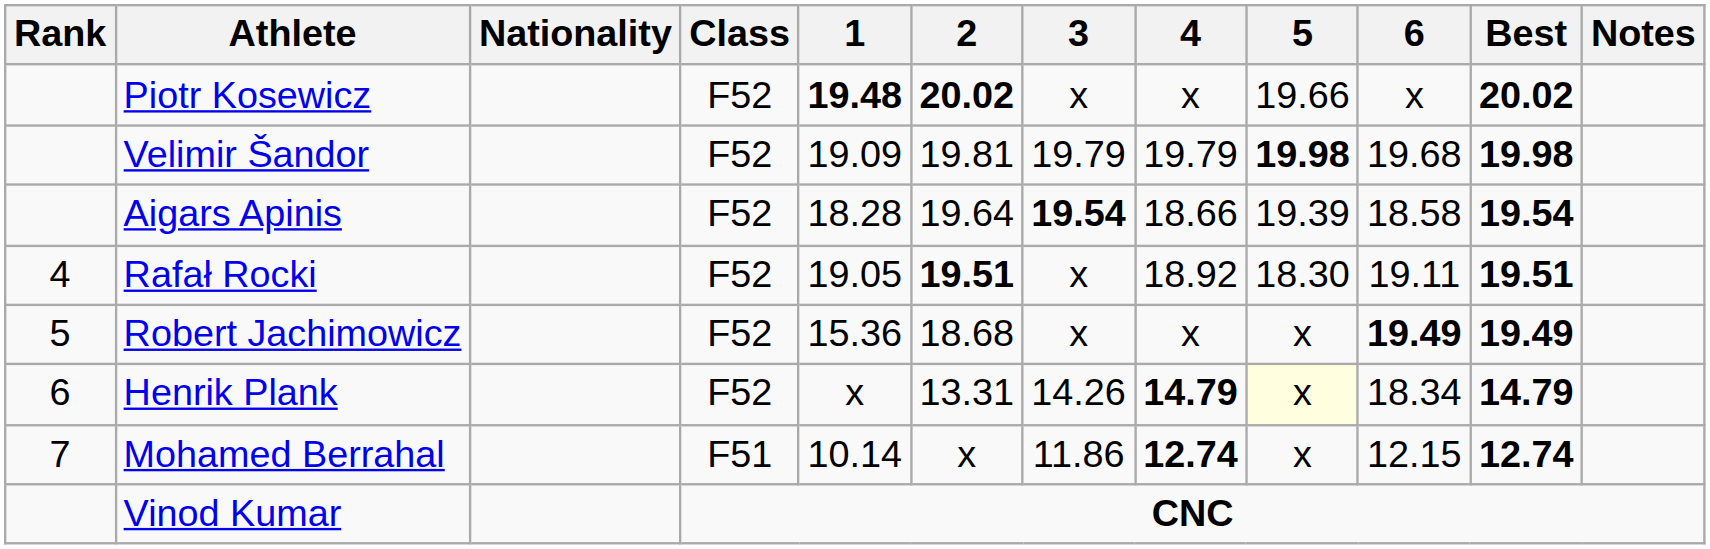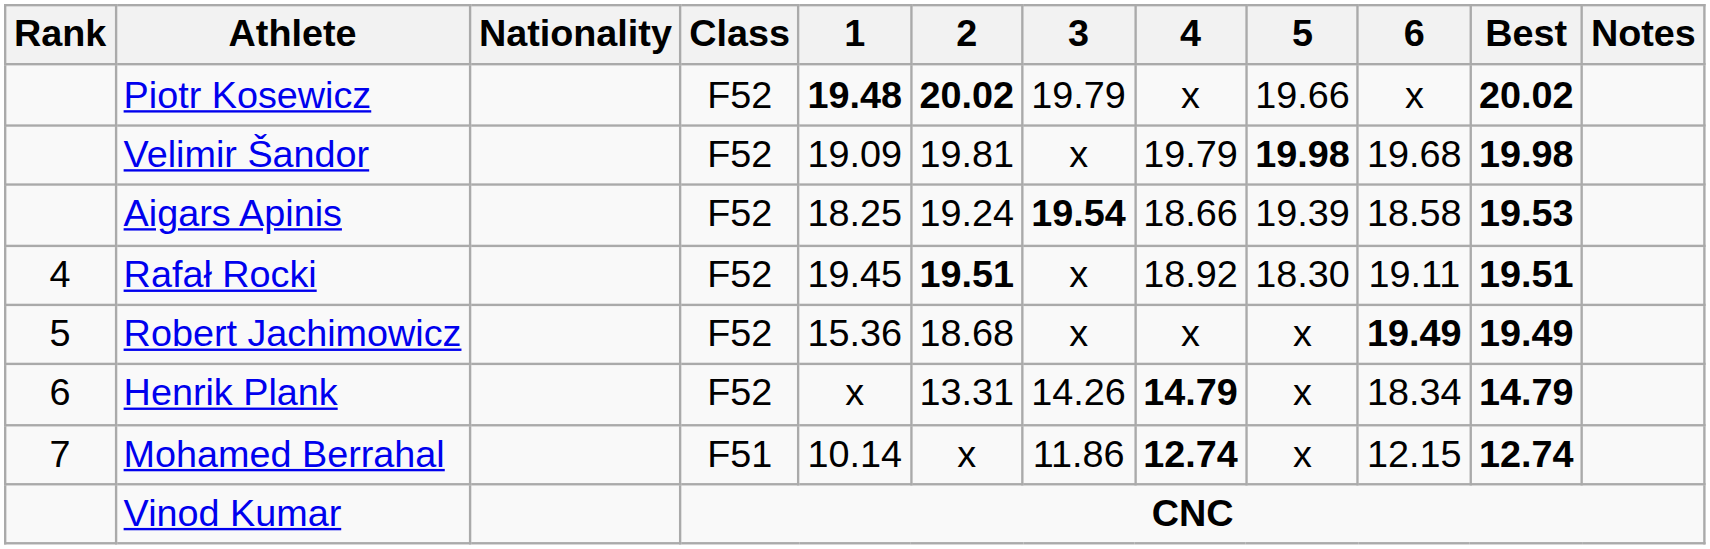Piotr Kosewicz | 3: x -> 19.79
Velimir Šandor | 3: 19.79 -> x
Aigars Apinis | 1: 18.28 -> 18.25
Aigars Apinis | 2: 19.64 -> 19.24
Aigars Apinis | Best: 19.54 -> 19.53
Rafał Rocki | 1: 19.05 -> 19.45
Henrik Plank | 5: lightyellow background -> no background
